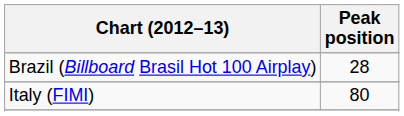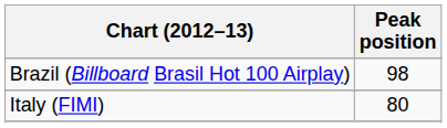Brazil (Billboard Brasil Hot 100 Airplay) | Peak position: 28 -> 98
